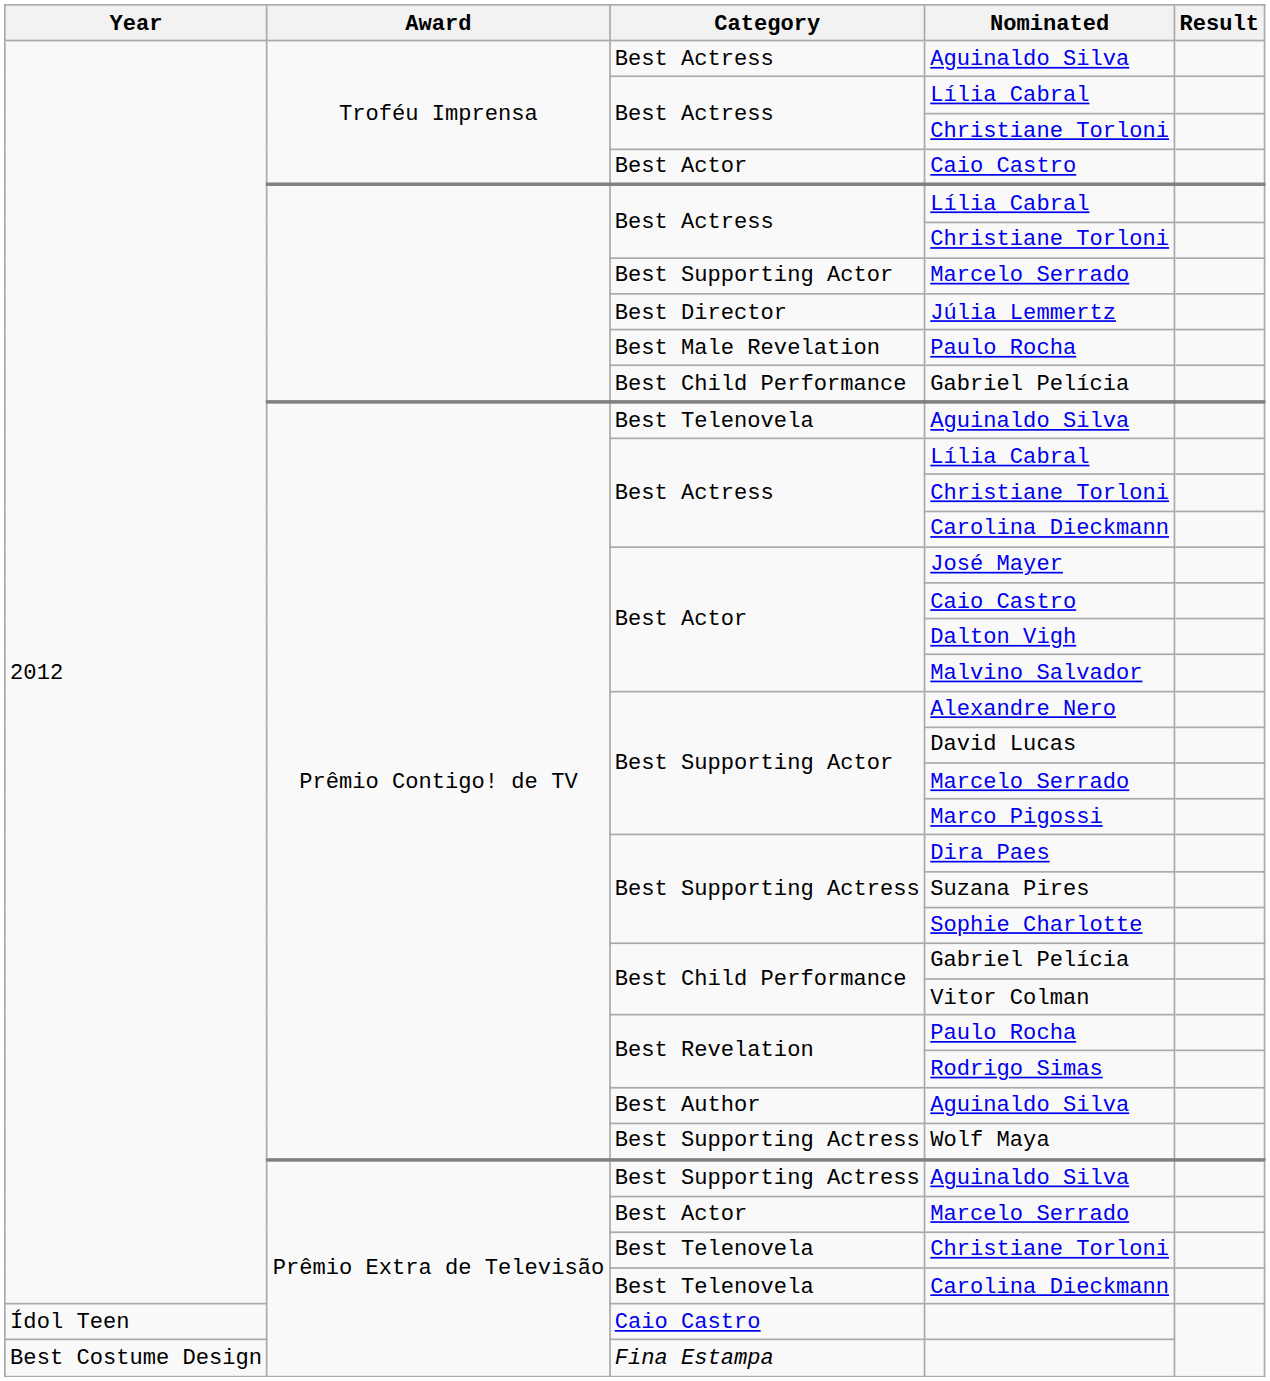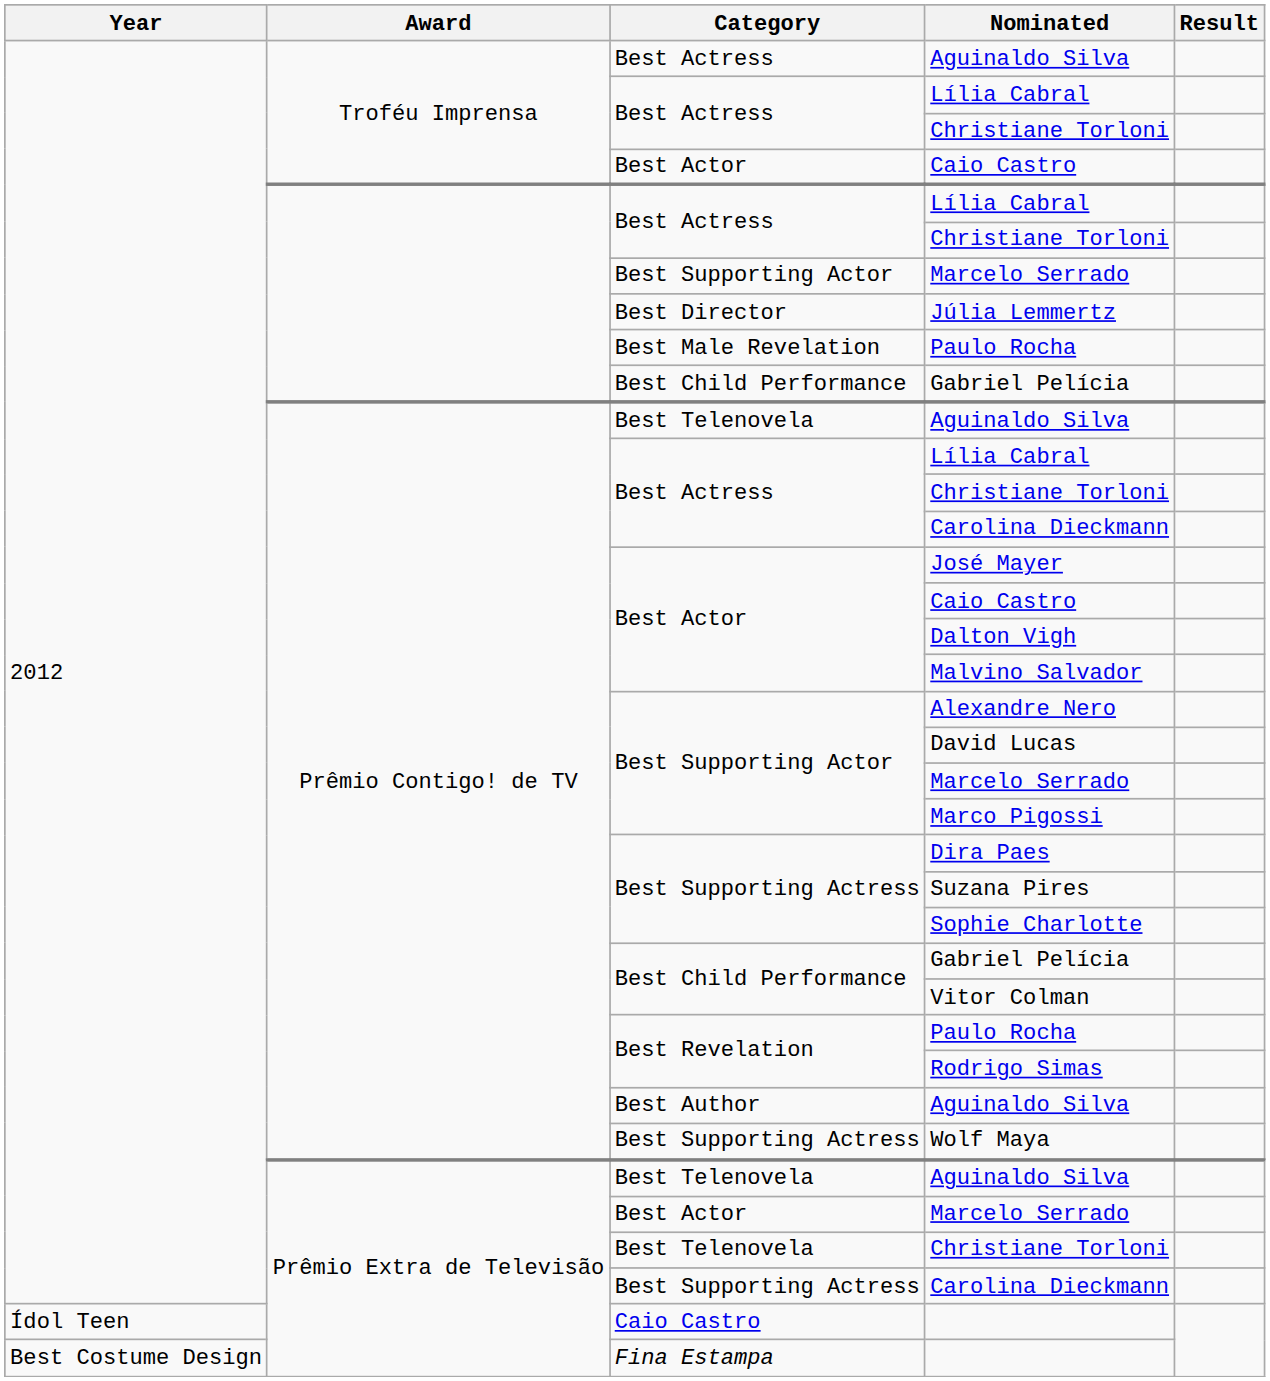Prêmio Extra de Televisão / Aguinaldo Silva | Category: Best Supporting Actress -> Best Telenovela
Prêmio Extra de Televisão / Carolina Dieckmann | Category: Best Telenovela -> Best Supporting Actress
